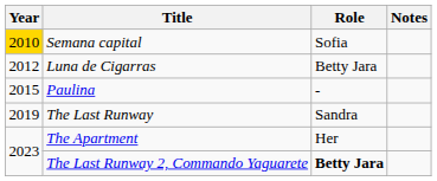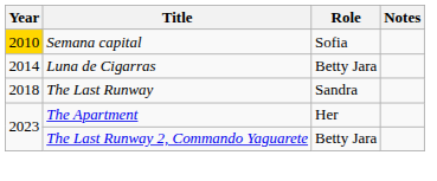Luna de Cigarras | Year: 2012 -> 2014
- row: 2015 | Paulina | -
The Last Runway | Year: 2019 -> 2018
The Last Runway 2, Commando Yaguarete | Role: bold -> normal
